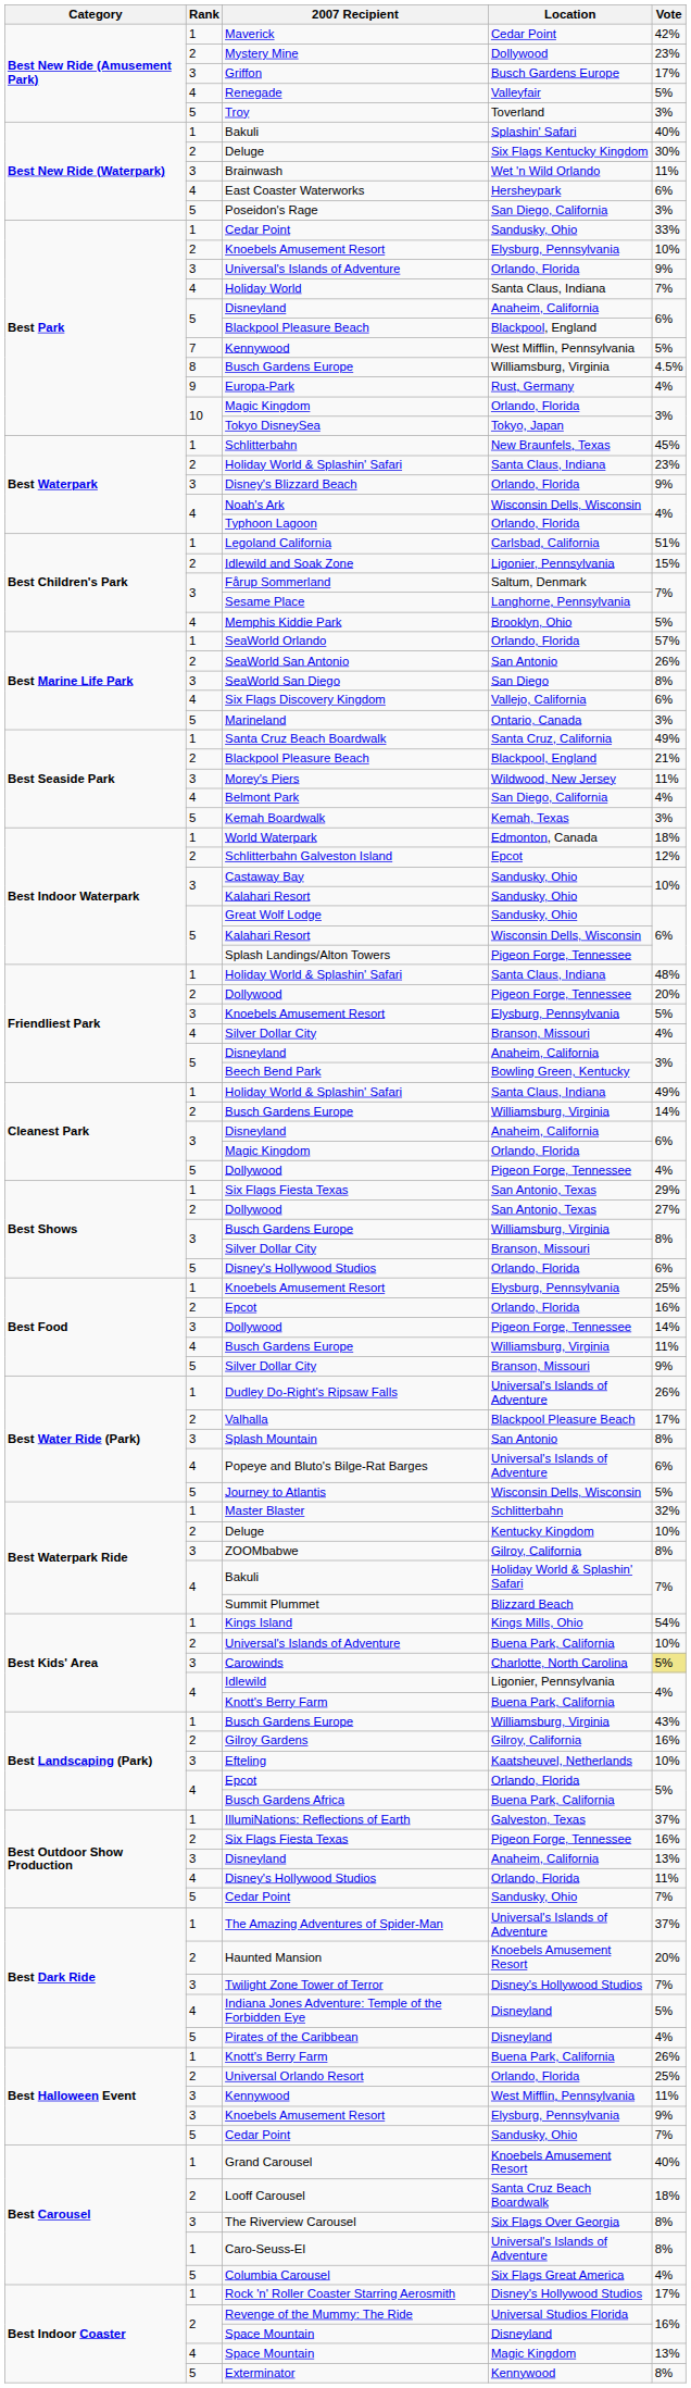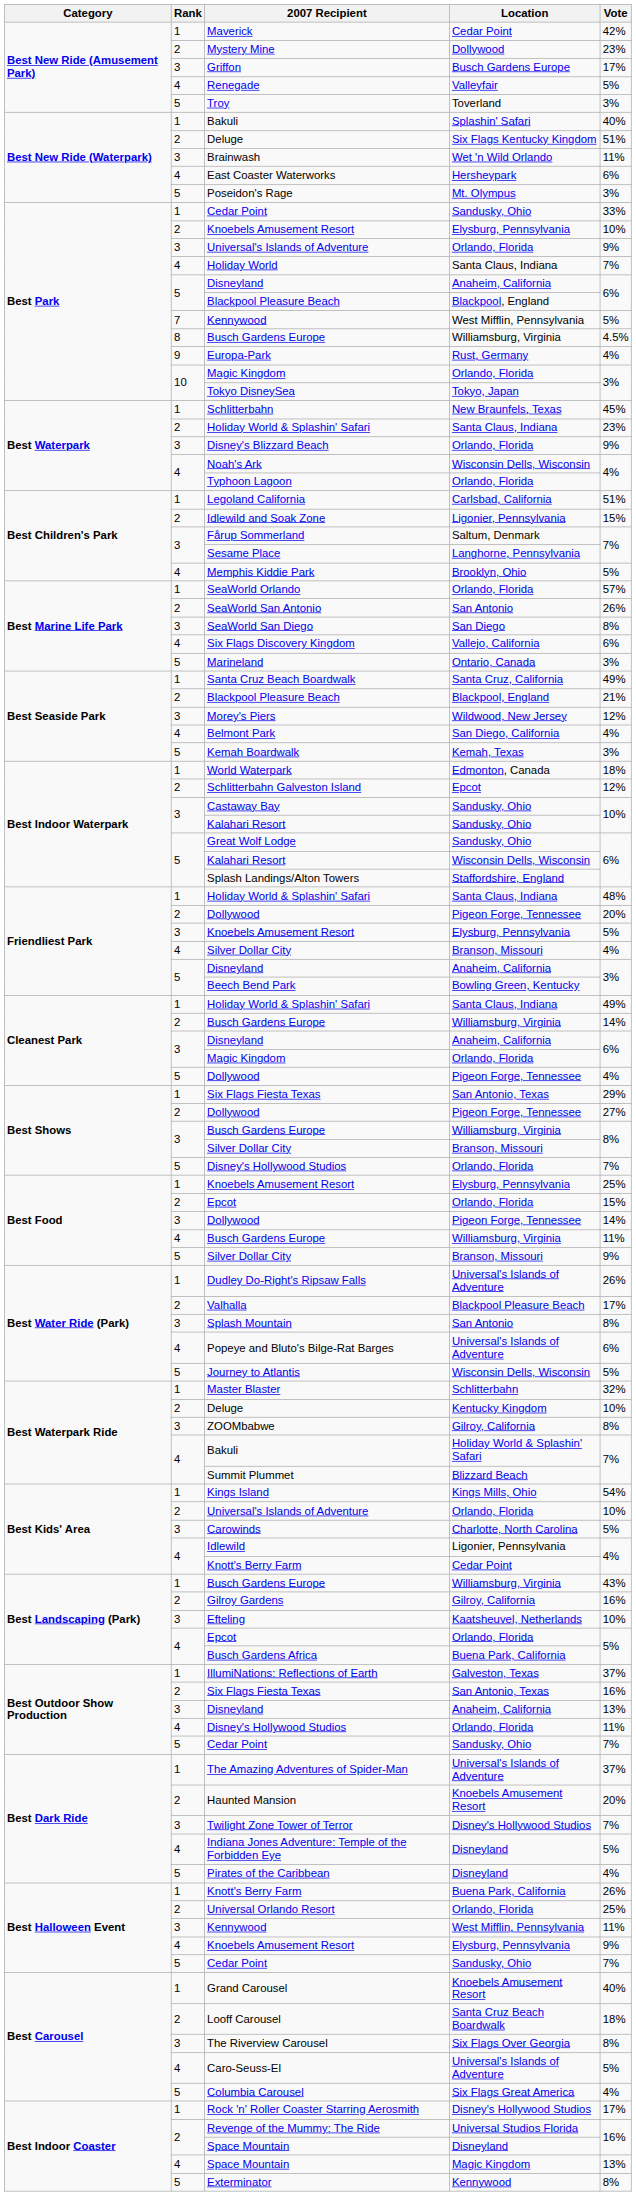Best New Ride (Waterpark) / Deluge | Vote: 30% -> 51%
Poseidon's Rage | Location: San Diego, California -> Mt. Olympus
Morey's Piers | Vote: 11% -> 12%
Splash Landings/Alton Towers | Location: Pigeon Forge, Tennessee -> Staffordshire, England
Best Shows / Dollywood | Location: San Antonio, Texas -> Pigeon Forge, Tennessee
Best Shows / Disney's Hollywood Studios | Vote: 6% -> 7%
Best Food / Epcot | Vote: 16% -> 15%
Best Kids' Area / Universal's Islands of Adventure | Location: Buena Park, California -> Orlando, Florida
Carowinds | Vote: khaki background -> no background
Best Kids' Area / Knott's Berry Farm | Location: Buena Park, California -> Cedar Point
Best Outdoor Show Production / Six Flags Fiesta Texas | Location: Pigeon Forge, Tennessee -> San Antonio, Texas
Best Halloween Event / Knoebels Amusement Resort | Rank: 3 -> 4
Caro-Seuss-El | Rank: 1 -> 4
Caro-Seuss-El | Vote: 8% -> 5%
